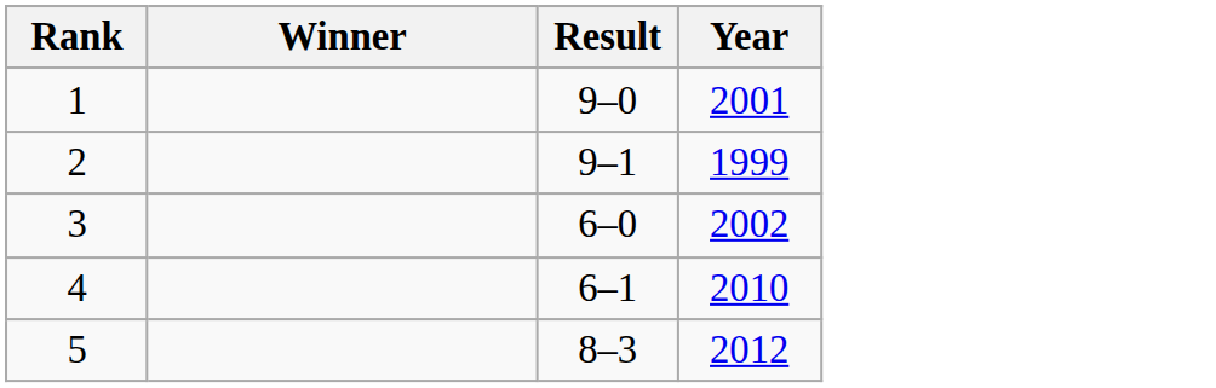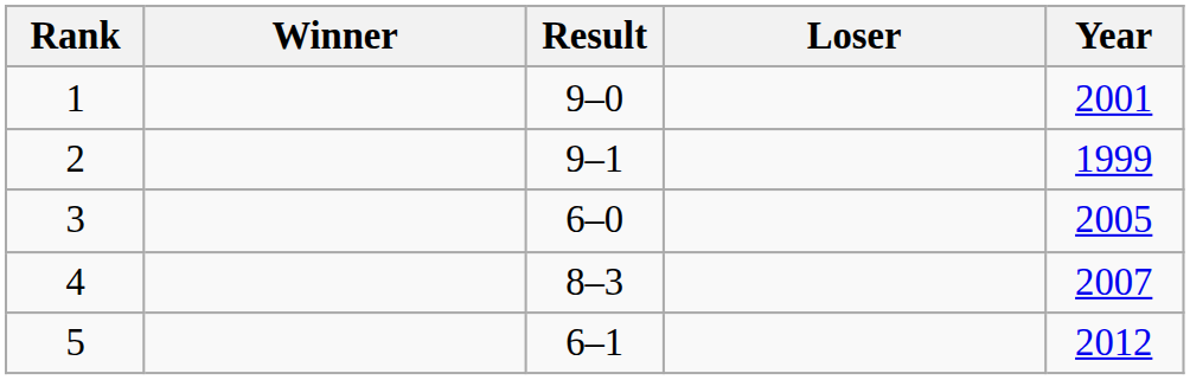+ column: Loser
3 | Year: 2002 -> 2005
4 | Result: 6–1 -> 8–3
4 | Year: 2010 -> 2007
5 | Result: 8–3 -> 6–1
